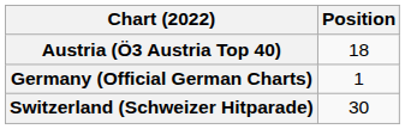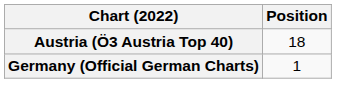- row: Switzerland (Schweizer Hitparade) | 30
